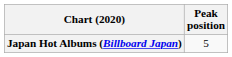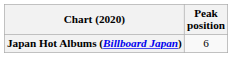Japan Hot Albums (Billboard Japan) | Peak position: 5 -> 6
